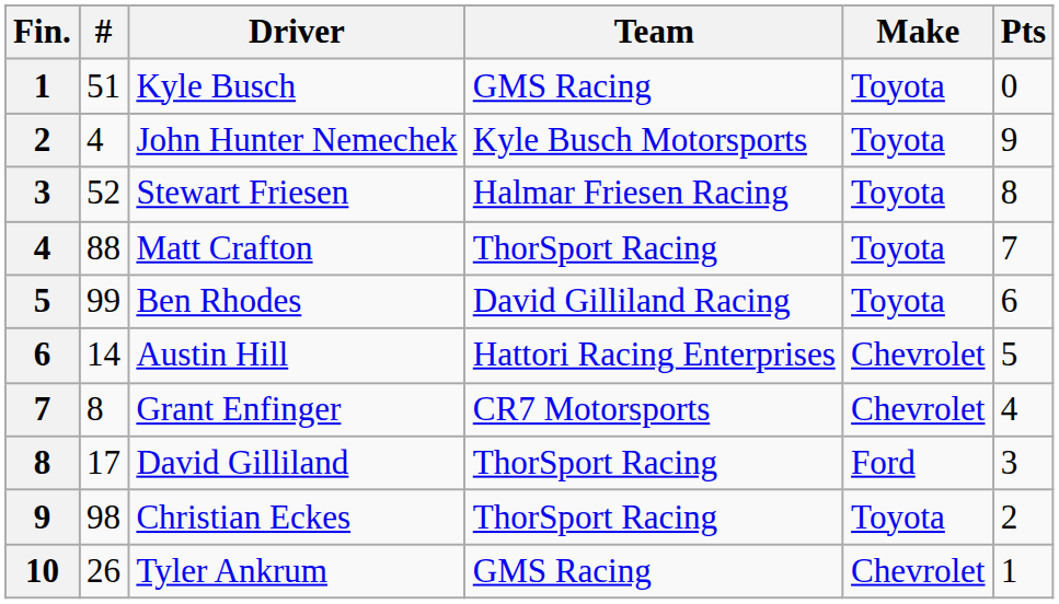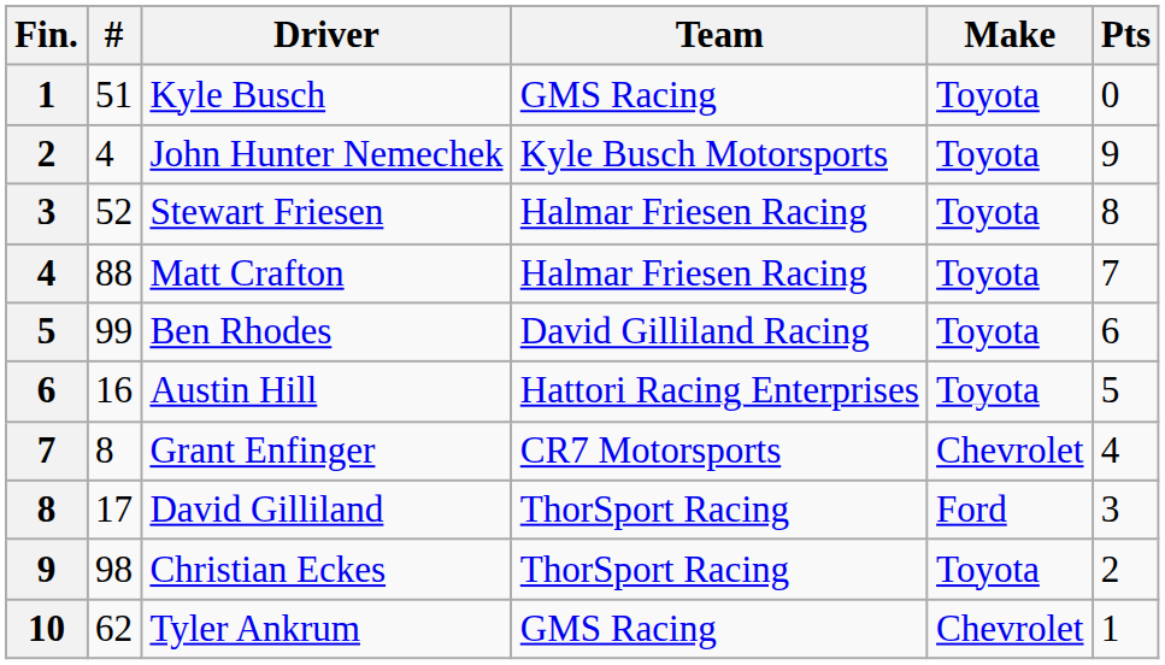Matt Crafton | Team: ThorSport Racing -> Halmar Friesen Racing
Austin Hill | #: 14 -> 16
Austin Hill | Make: Chevrolet -> Toyota
Tyler Ankrum | #: 26 -> 62
